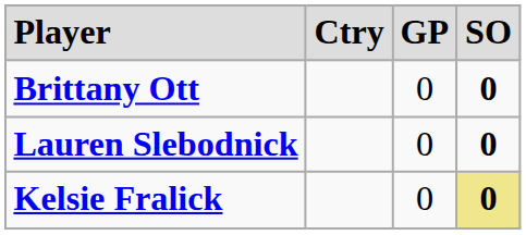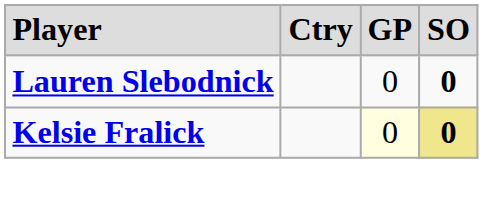- row: Brittany Ott | 0 | 0
Kelsie Fralick | column 3: no background -> lightyellow background
